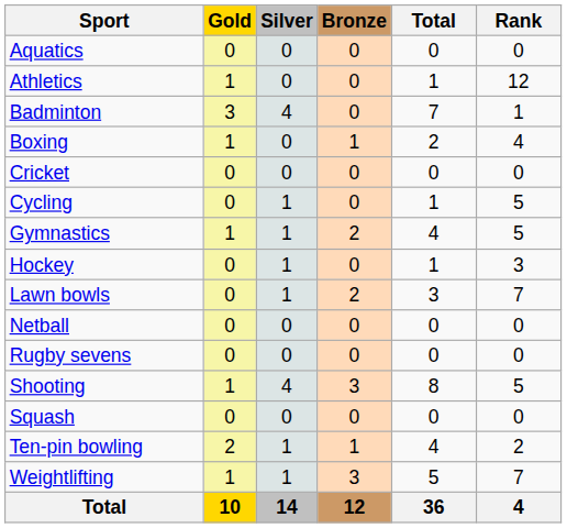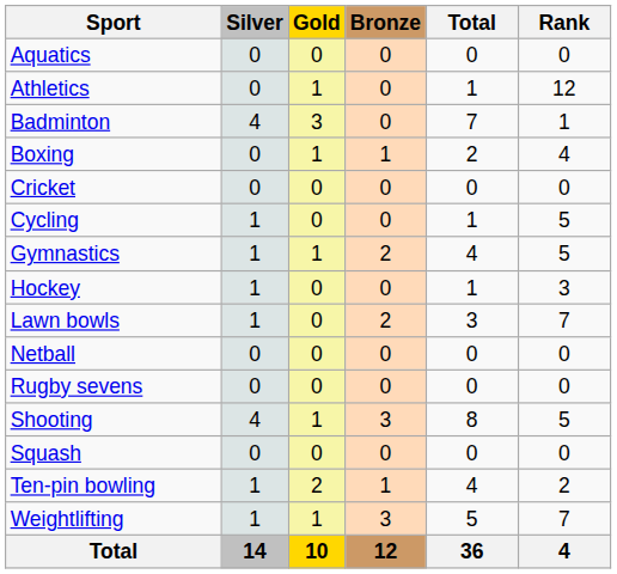columns swapped: Gold <-> Silver
